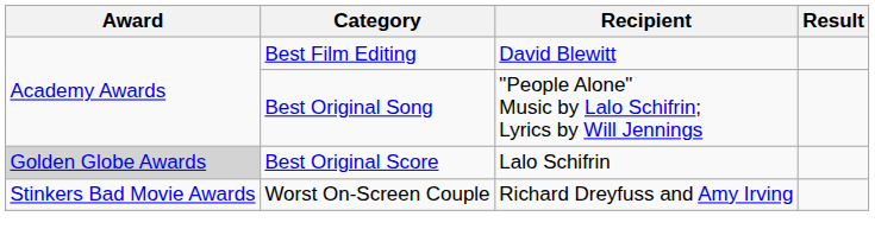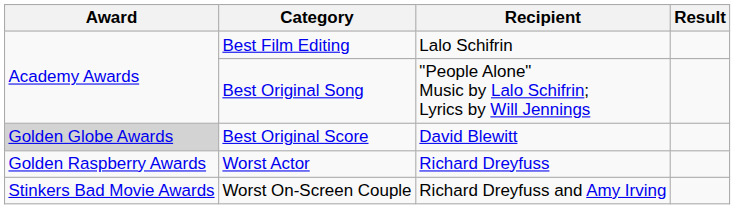Best Film Editing | Recipient: David Blewitt -> Lalo Schifrin
Best Original Score | Recipient: Lalo Schifrin -> David Blewitt
+ row: Golden Raspberry Awards | Worst Actor | Richard Dreyfuss
